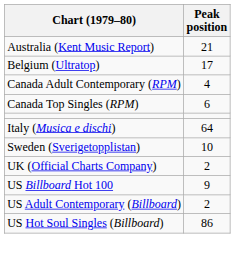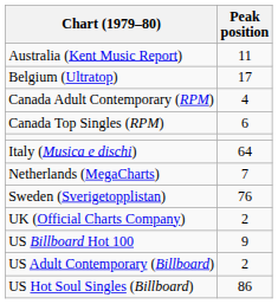Australia (Kent Music Report) | Peak position: 21 -> 11
+ row: Netherlands (MegaCharts) | 7
Sweden (Sverigetopplistan) | Peak position: 10 -> 76
